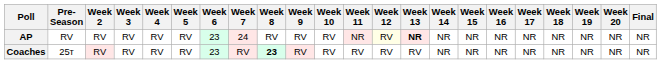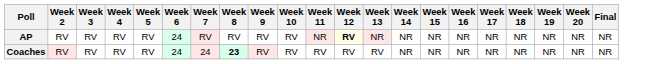- column: Pre- Season | RV | 25т
AP | Week 6: 23 -> 24
AP | Week 7: 24 -> RV
AP | Week 12: normal -> bold
AP | Week 13: bold -> normal
Coaches | Week 6: 23 -> 24
Coaches | Week 7: RV -> 24
